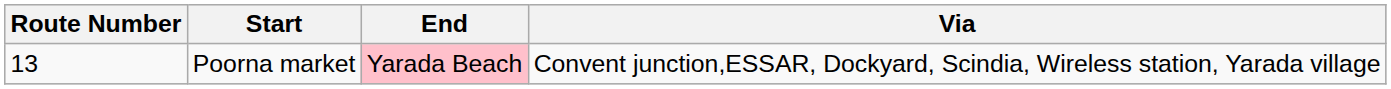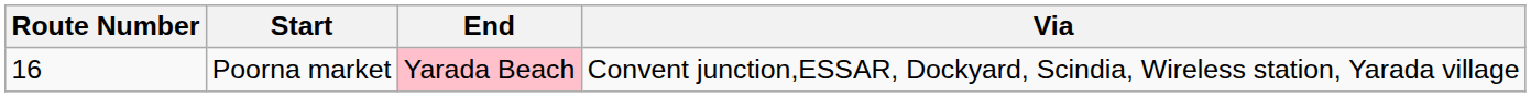Poorna market | Route Number: 13 -> 16
